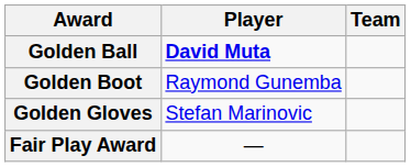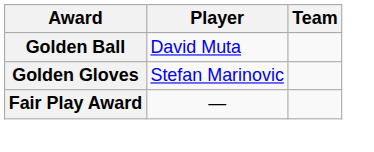Golden Ball | Player: bold -> normal
- row: Golden Boot | Raymond Gunemba
